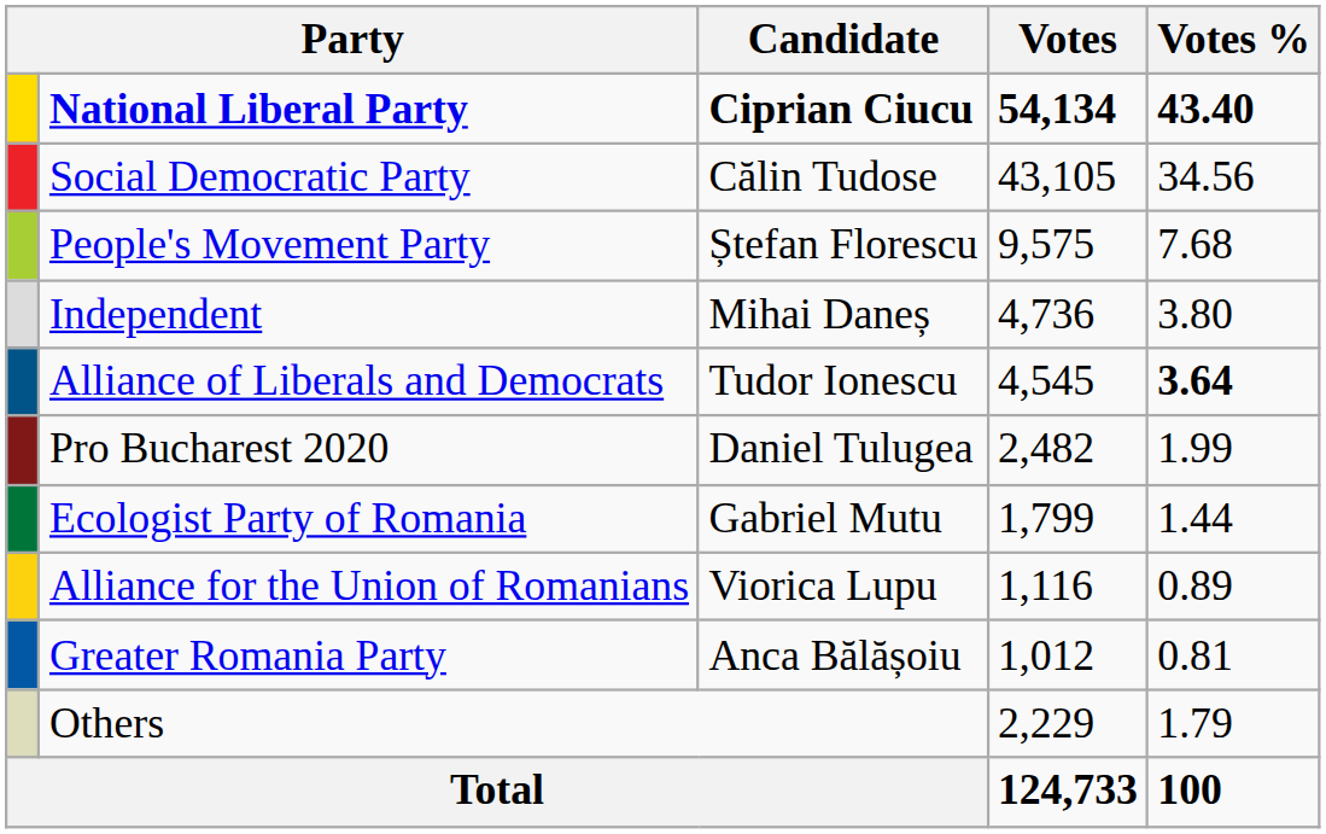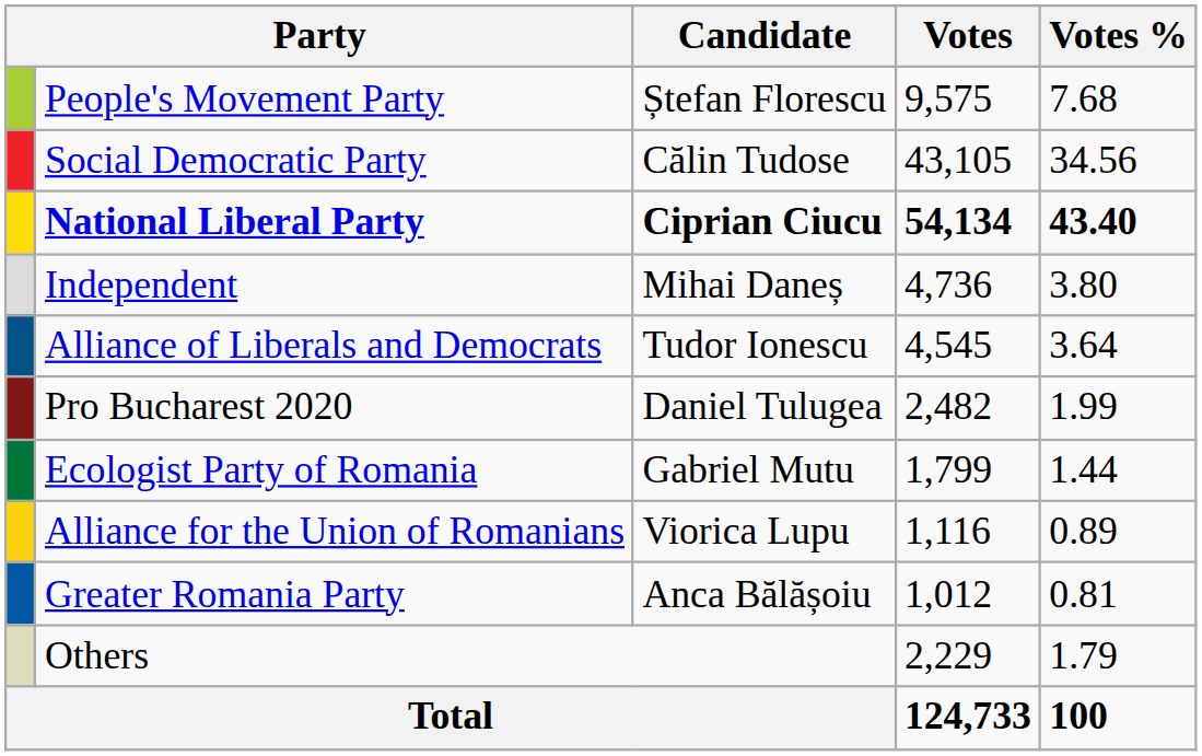rows swapped: National Liberal Party <-> People's Movement Party
Alliance of Liberals and Democrats | Votes %: bold -> normal
